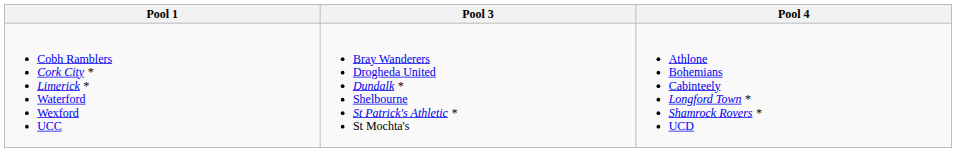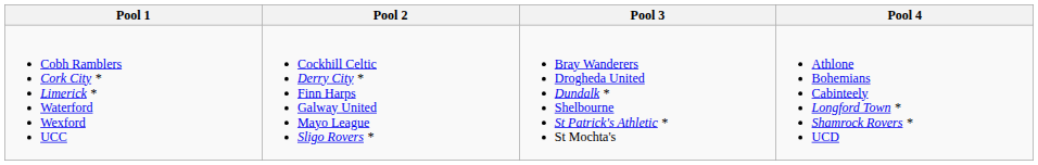+ column: Pool 2 | Cockhill Celtic Derry City * Finn Harps Galway United Mayo League Sligo Rovers *
